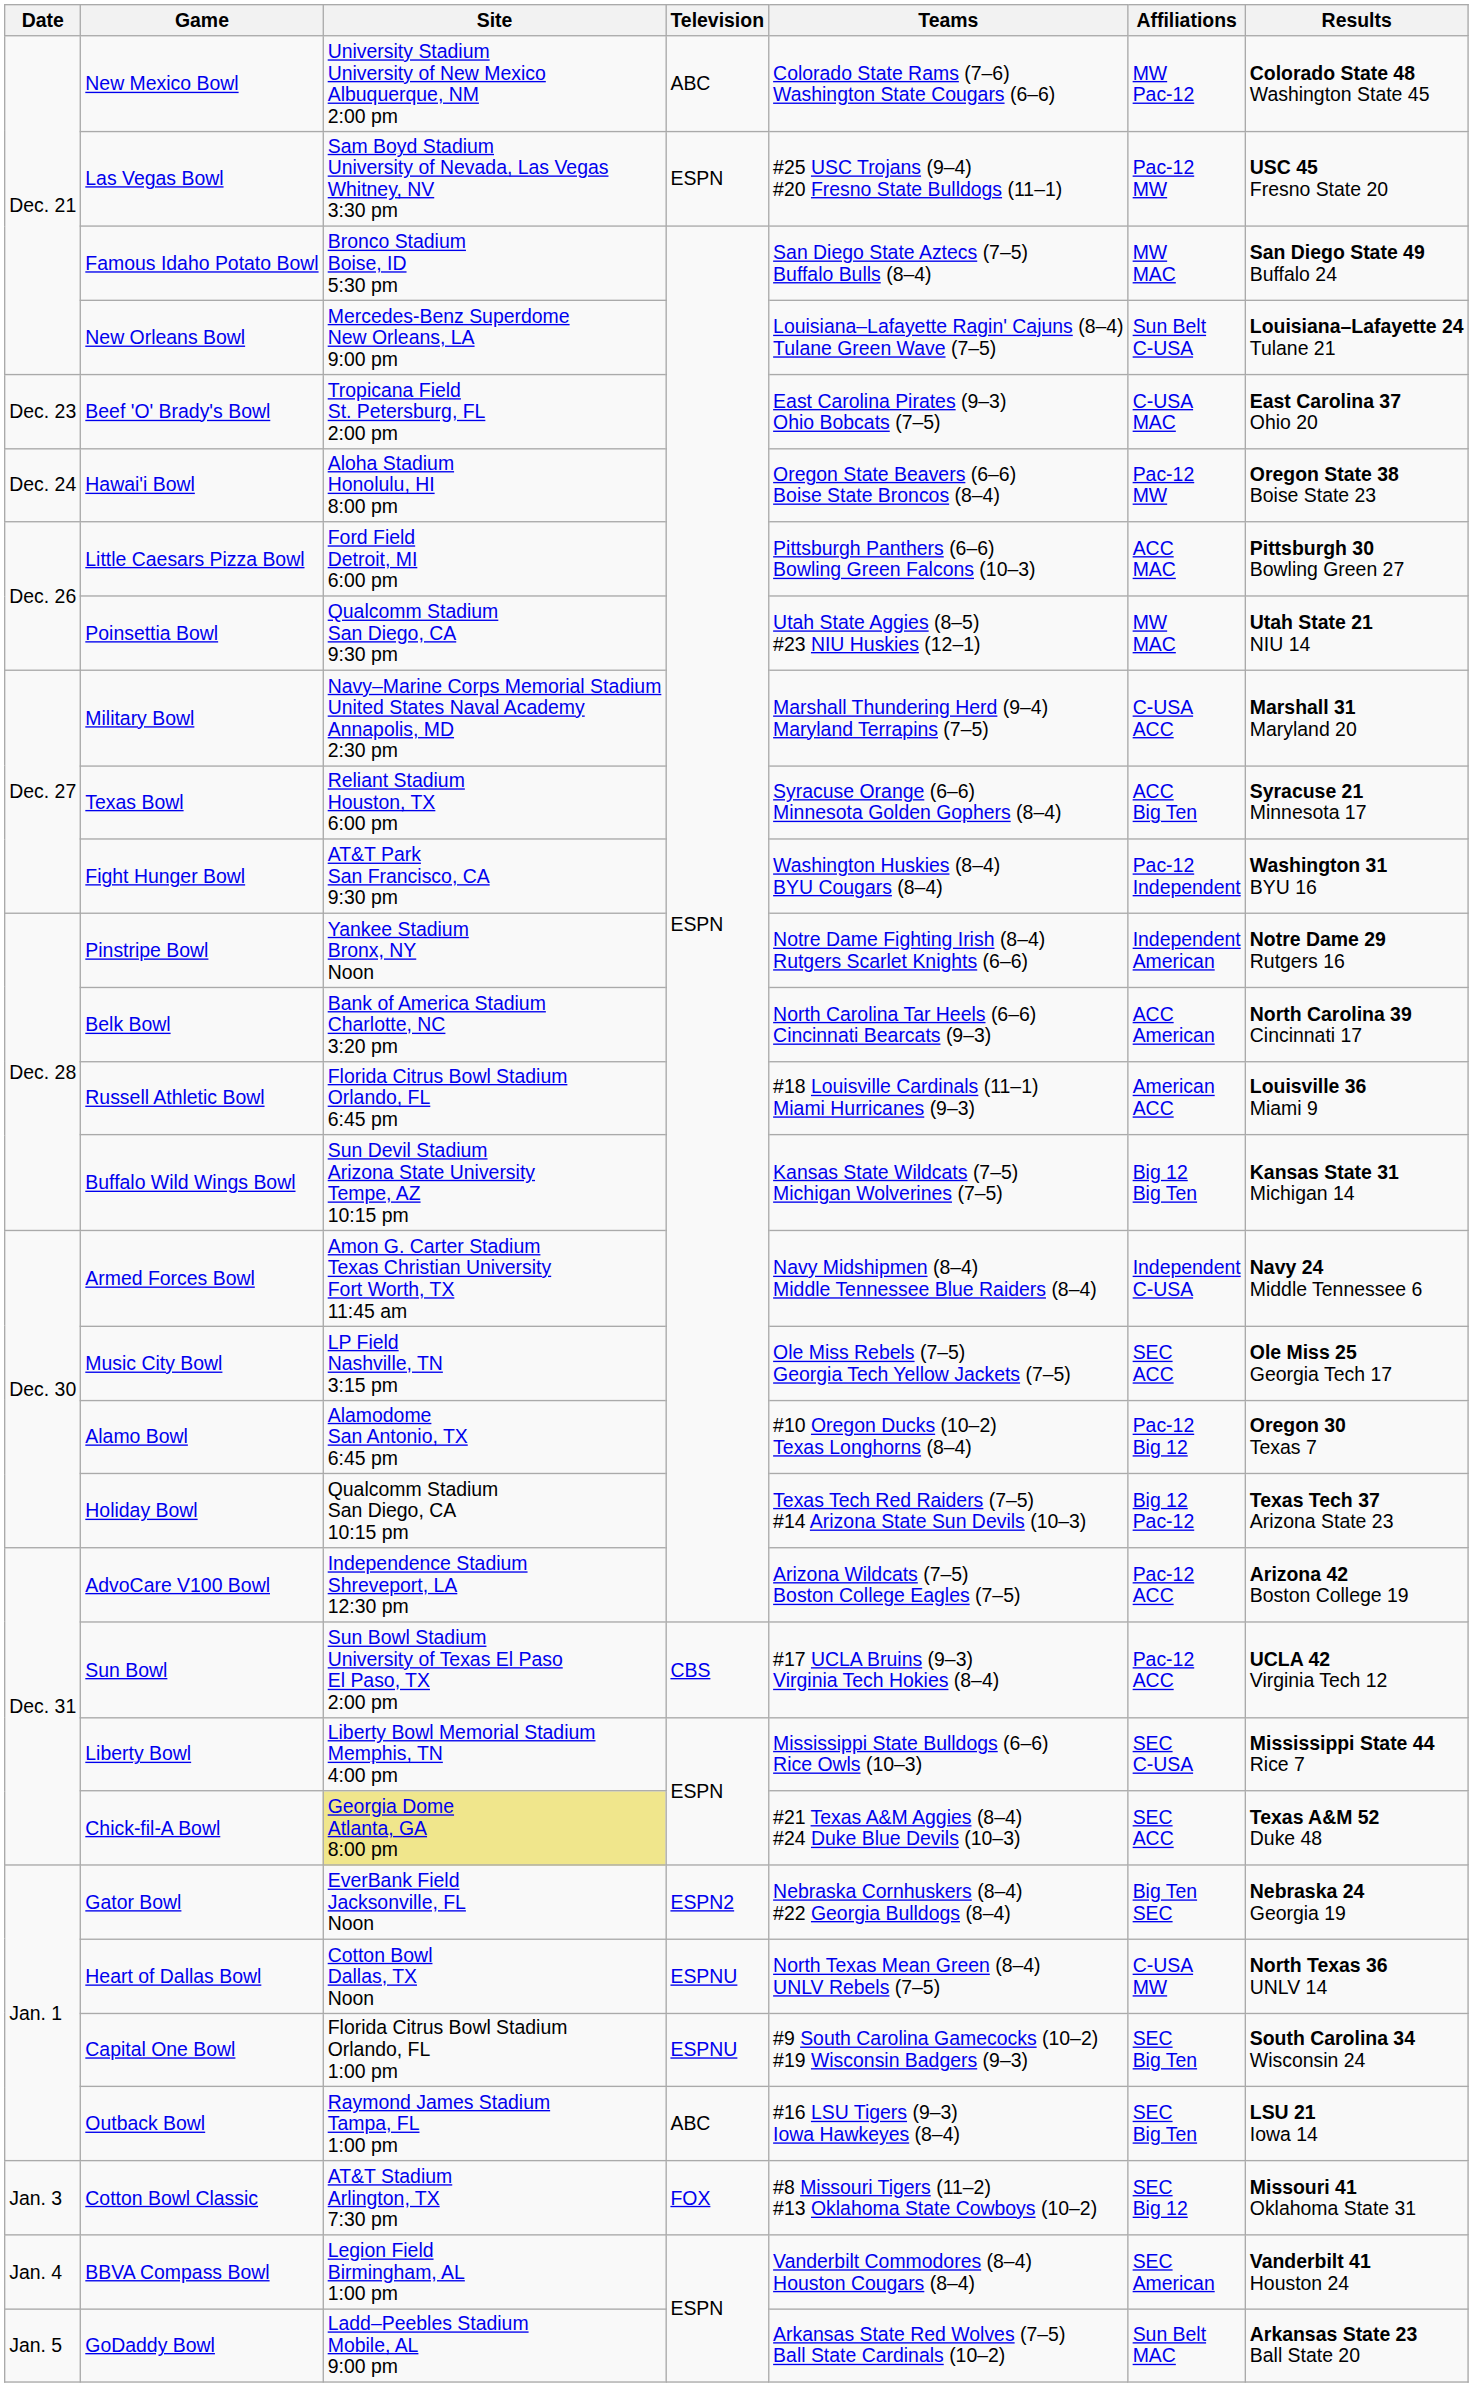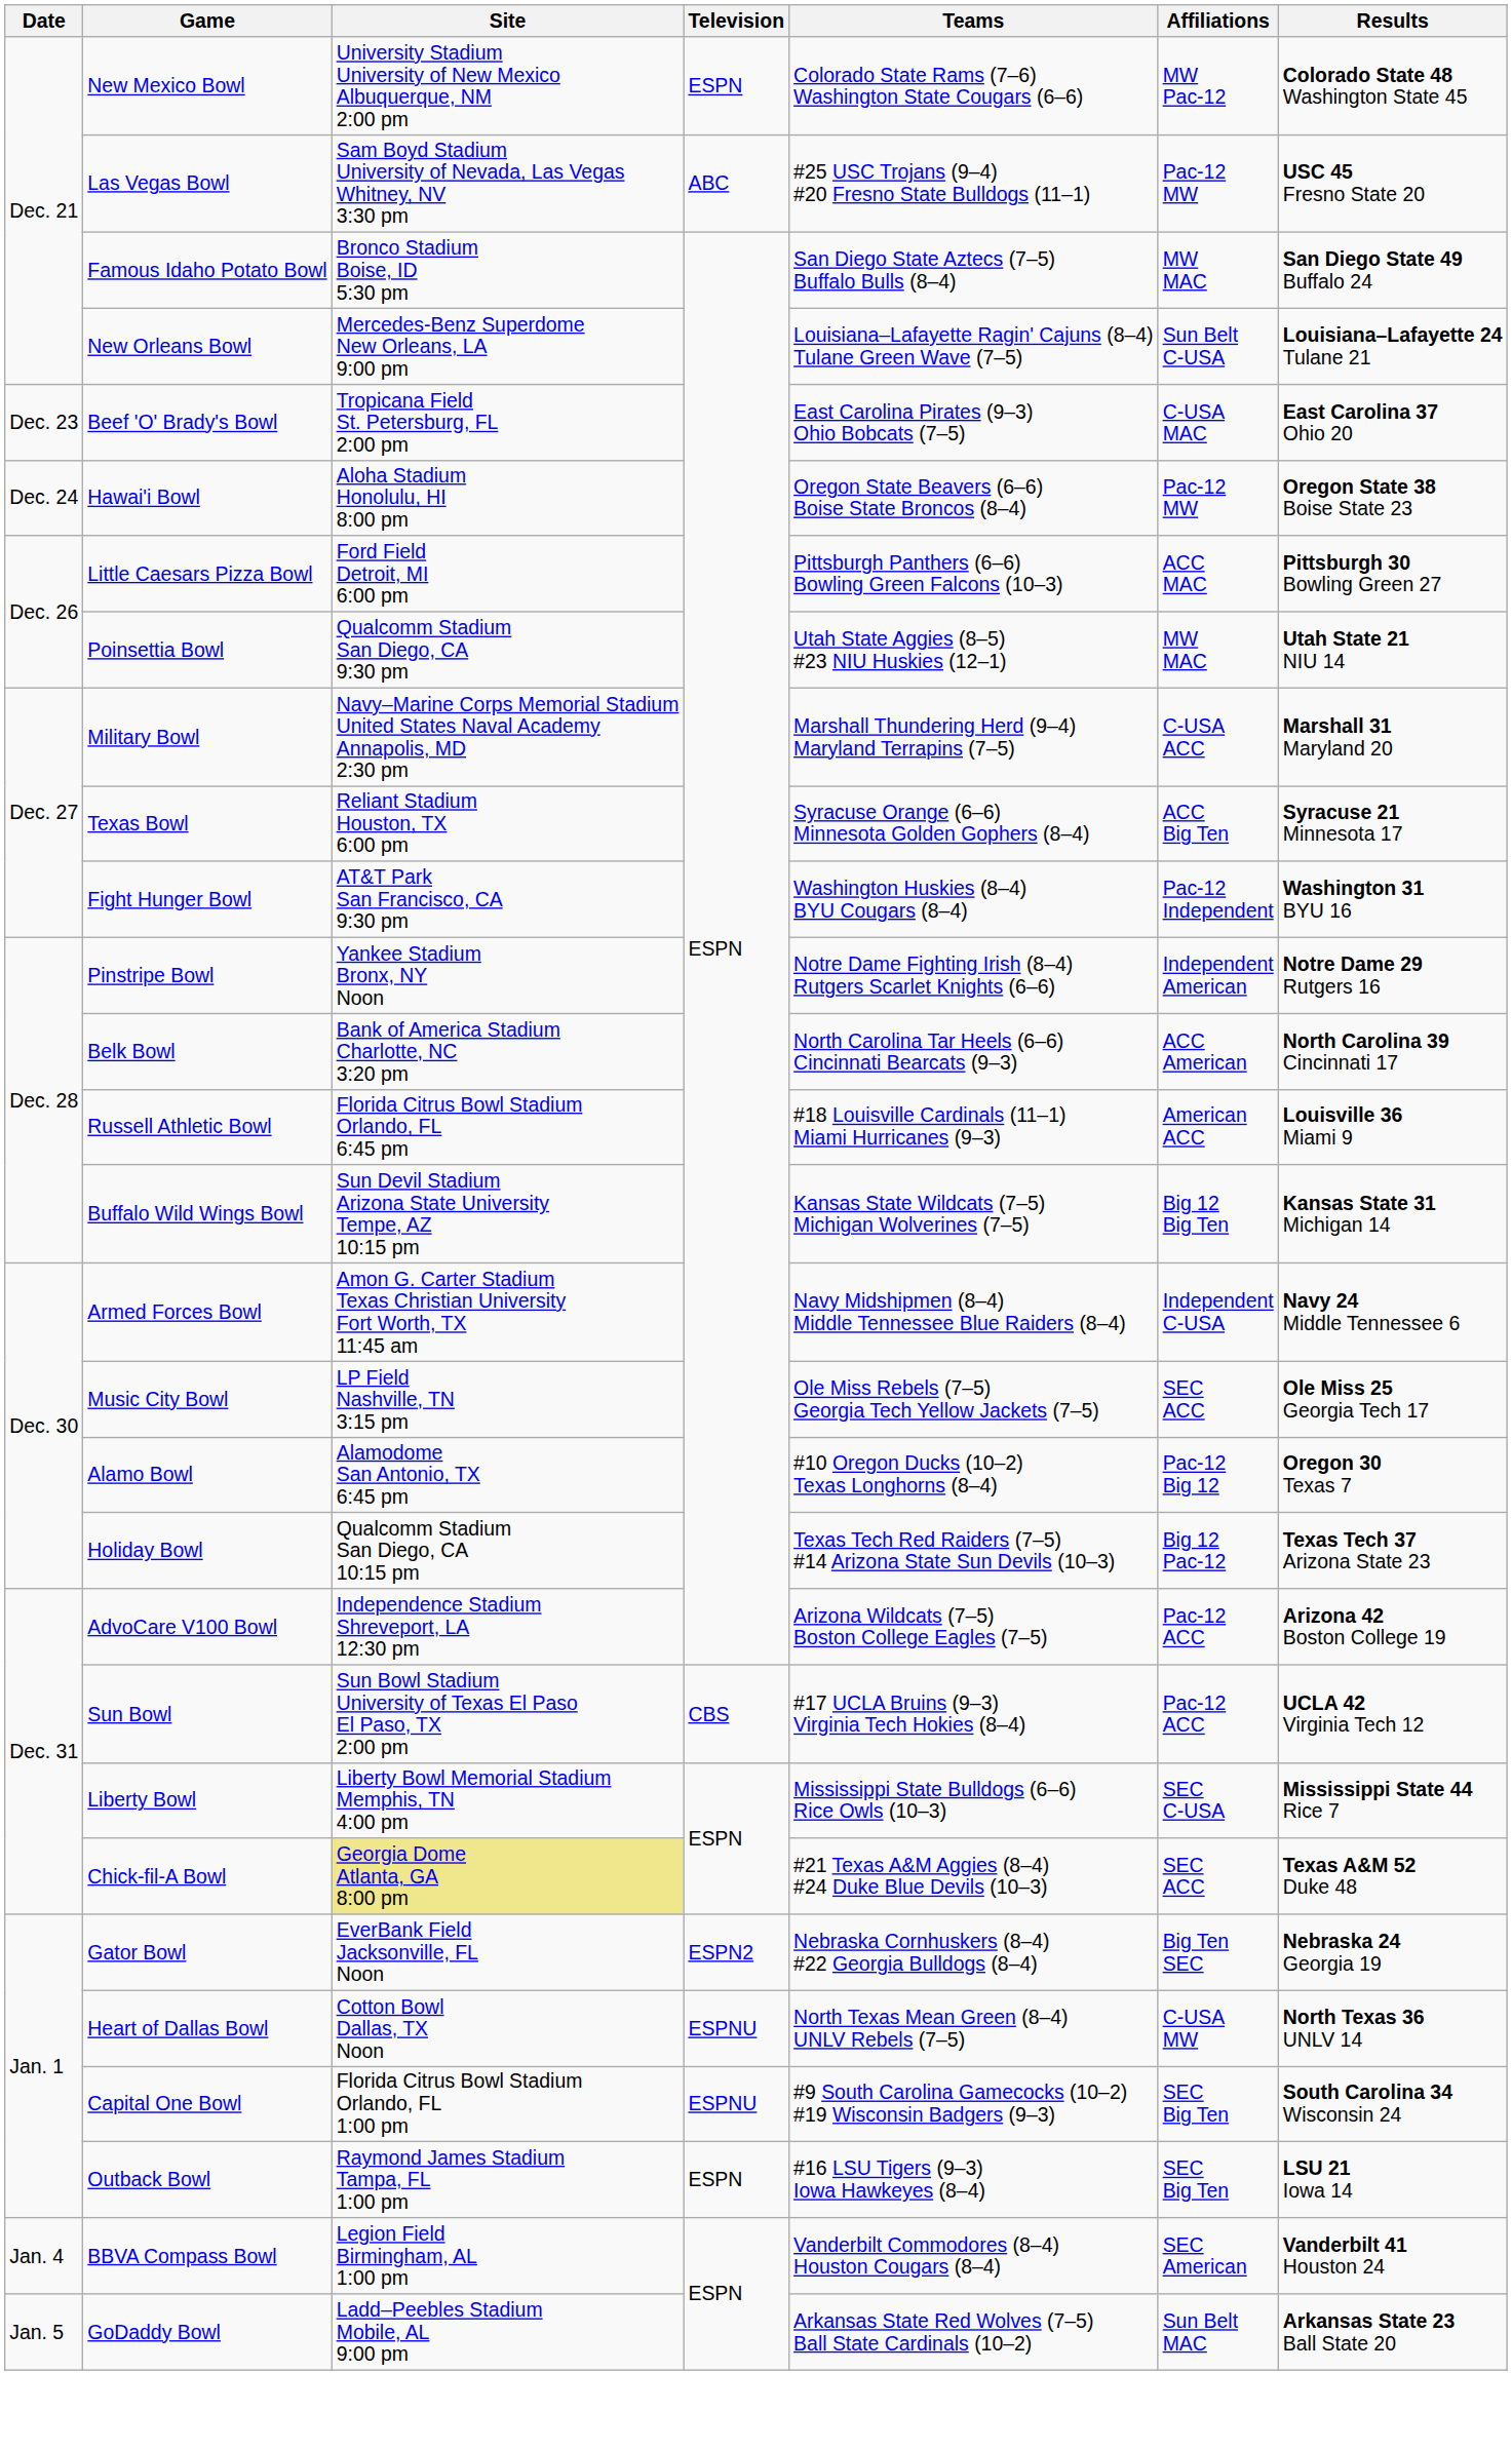New Mexico Bowl | Television: ABC -> ESPN
Las Vegas Bowl | Television: ESPN -> ABC
Outback Bowl | Television: ABC -> ESPN
- row: Jan. 3 | Cotton Bowl Classic | AT&T Stadium Arlington, TX 7:30 pm | FOX | #8 Missouri Tigers (11–2) #13 Oklahoma State Cowboys (10–2) | SEC Big 12 | Missouri 41 Oklahoma State 31
